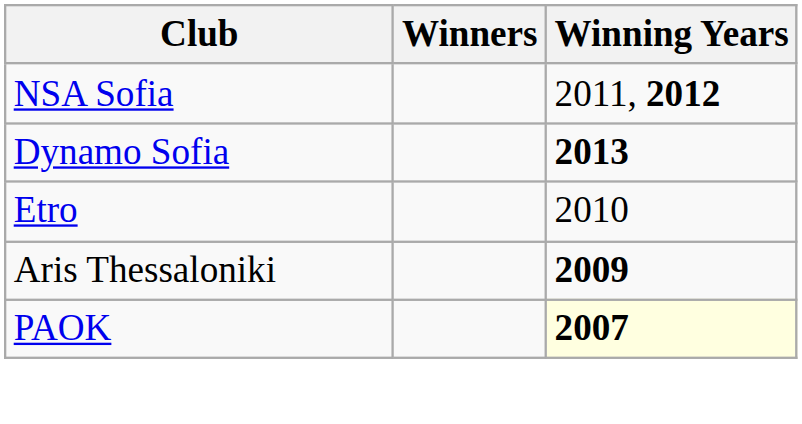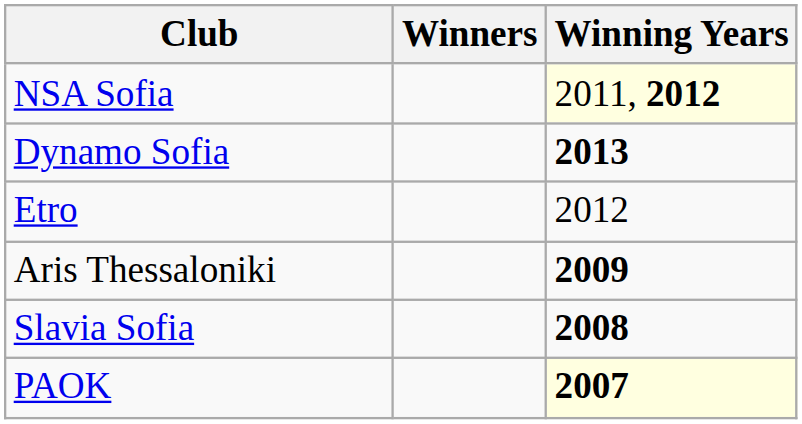NSA Sofia | Winning Years: no background -> lightyellow background
Etro | Winning Years: 2010 -> 2012
+ row: Slavia Sofia | 2008
